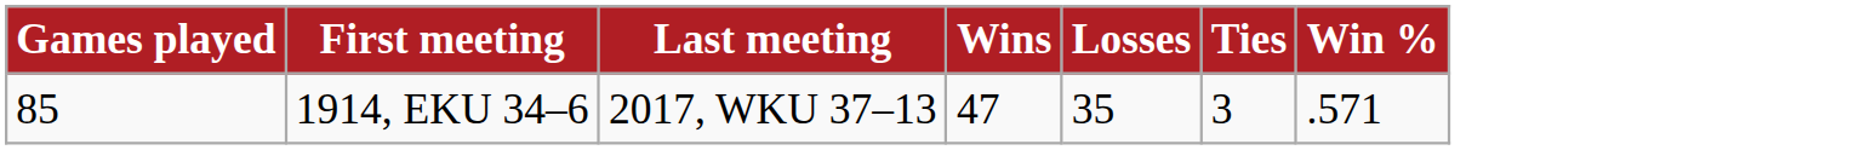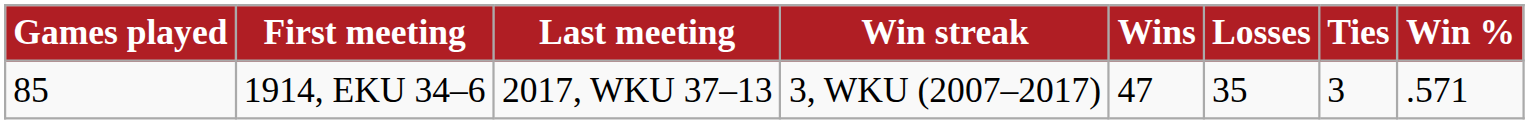+ column: Win streak | 3, WKU (2007–2017)
